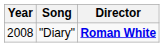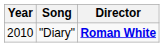"Diary" | Year: 2008 -> 2010
